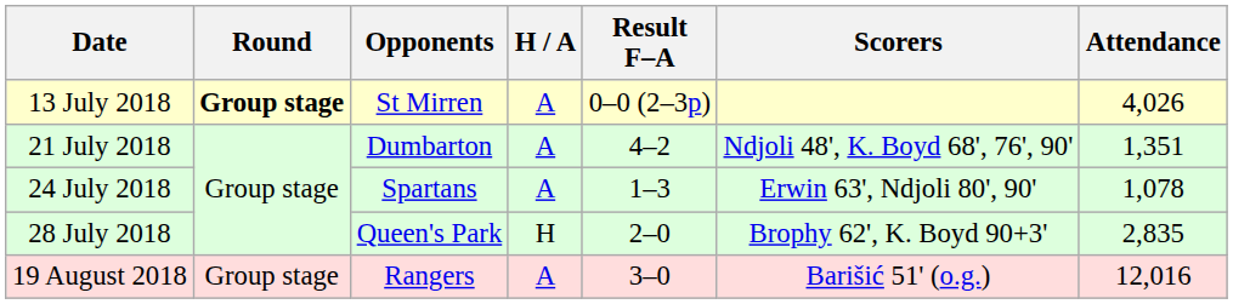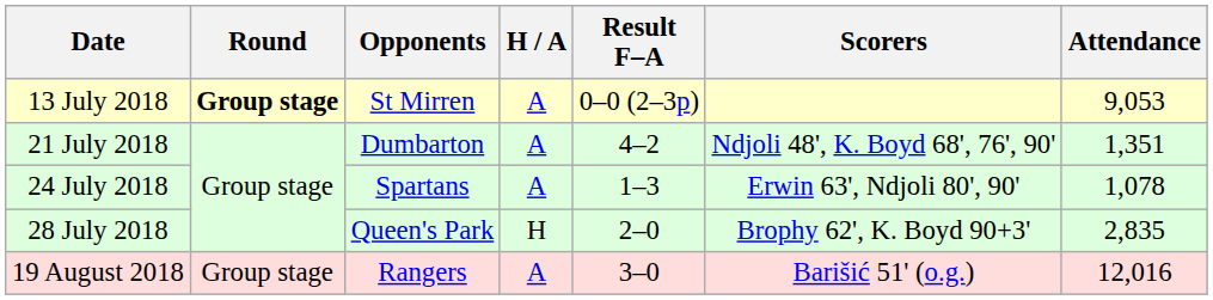13 July 2018 | Attendance: 4,026 -> 9,053
